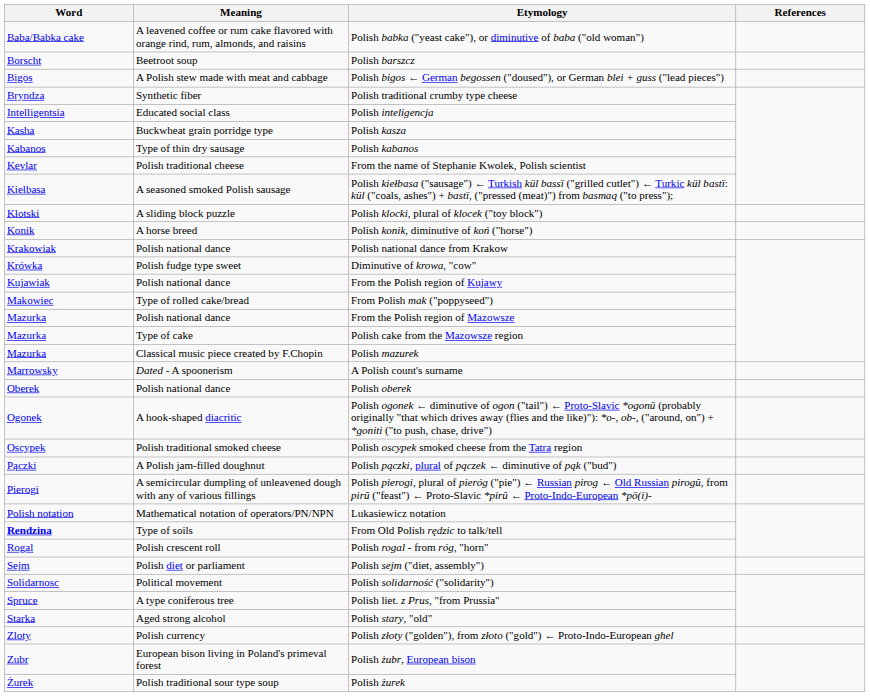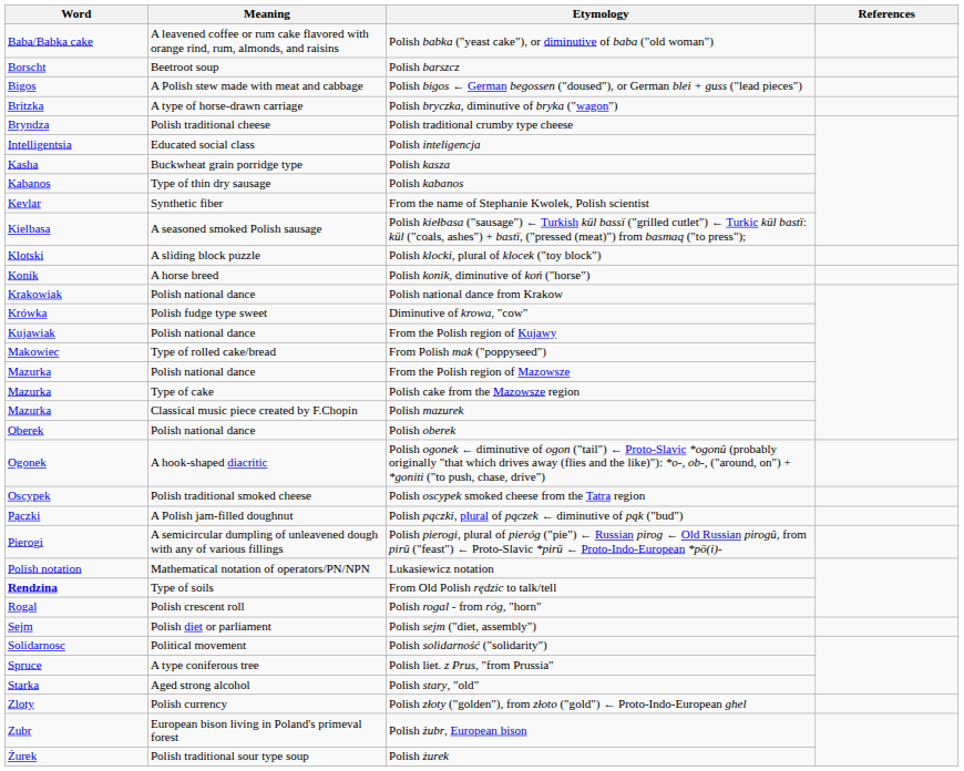+ row: Britzka | A type of horse-drawn carriage | Polish bryczka, diminutive of bryka ("wagon")
Polish traditional crumby type cheese | Meaning: Synthetic fiber -> Polish traditional cheese
From the name of Stephanie Kwolek, Polish scientist | Meaning: Polish traditional cheese -> Synthetic fiber
- row: Marrowsky | Dated - A spoonerism | A Polish count's surname
